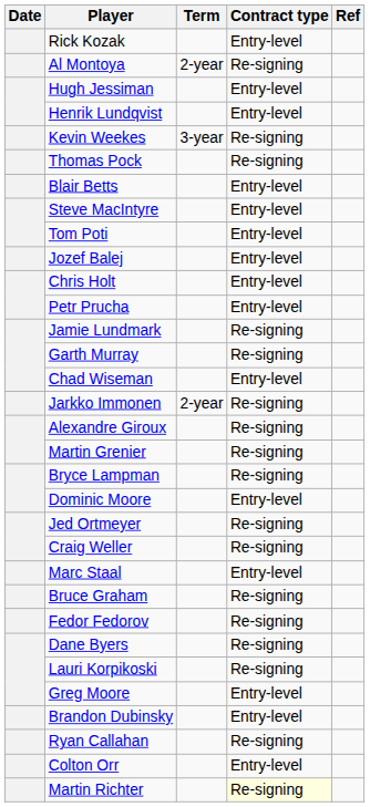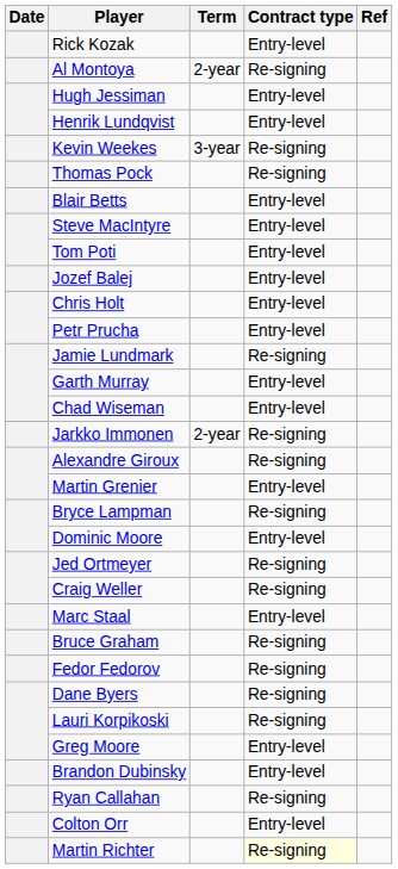Garth Murray | Contract type: Re-signing -> Entry-level
Martin Grenier | Contract type: Re-signing -> Entry-level
